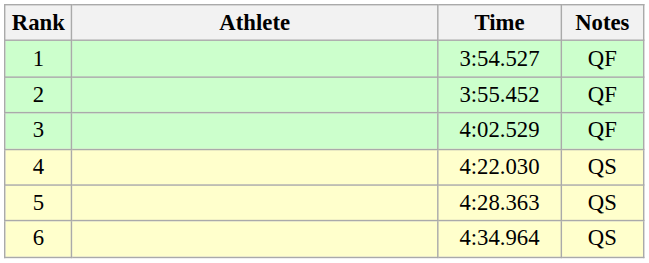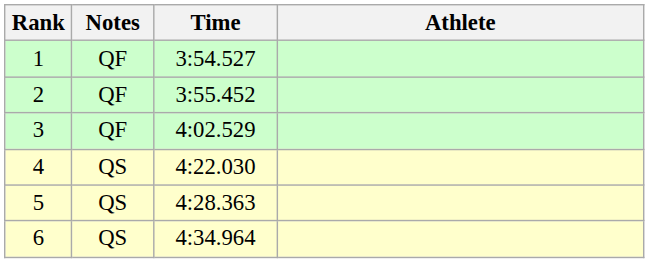columns swapped: Athlete <-> Notes
